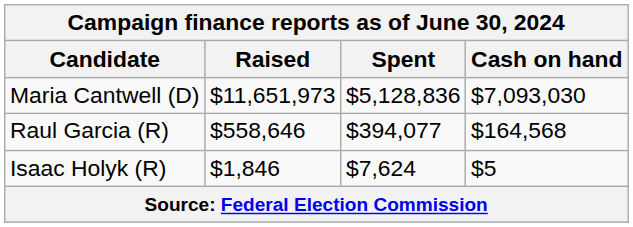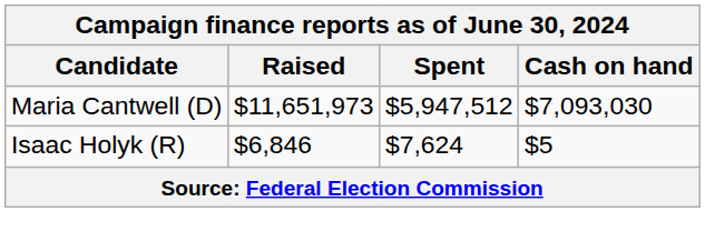Maria Cantwell (D) | Spent: $5,128,836 -> $5,947,512
- row: Raul Garcia (R) | $558,646 | $394,077 | $164,568
Isaac Holyk (R) | Raised: $1,846 -> $6,846
